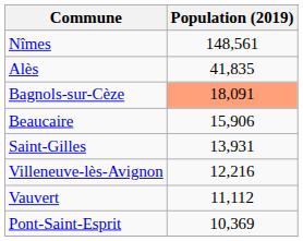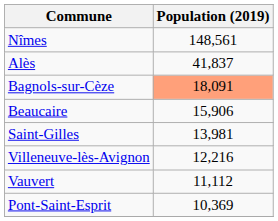Alès | Population (2019): 41,835 -> 41,837
Saint-Gilles | Population (2019): 13,931 -> 13,981
